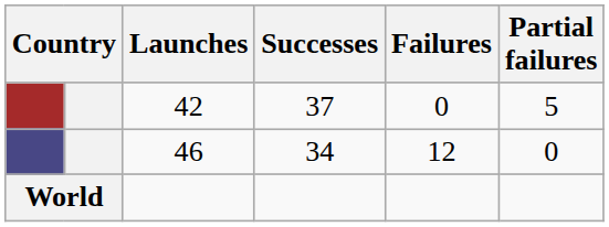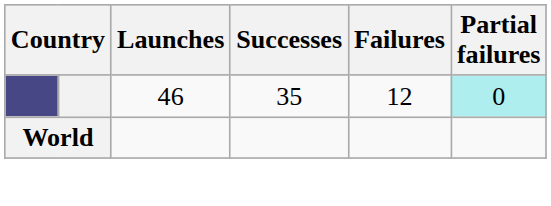- row: 42 | 37 | 0 | 5
46 | Successes: 34 -> 35
46 | Partial failures: no background -> paleturquoise background
